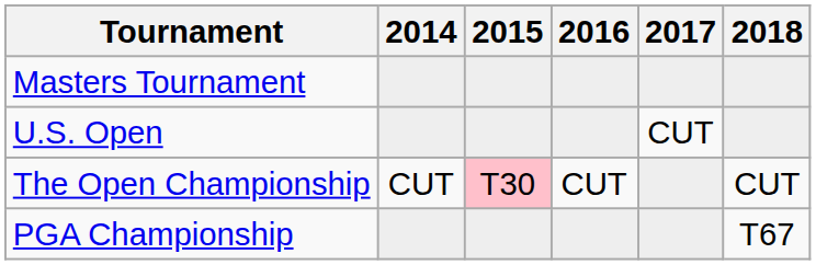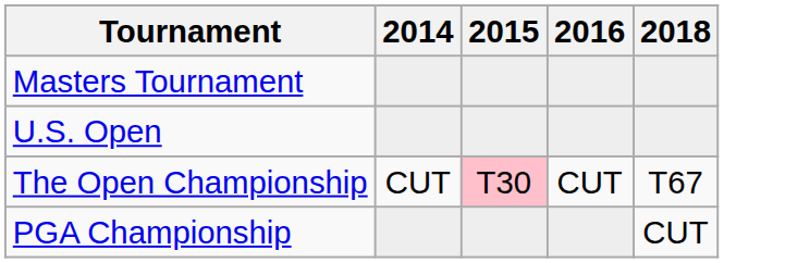- column: 2017 | CUT
The Open Championship | 2018: CUT -> T67
PGA Championship | 2018: T67 -> CUT
